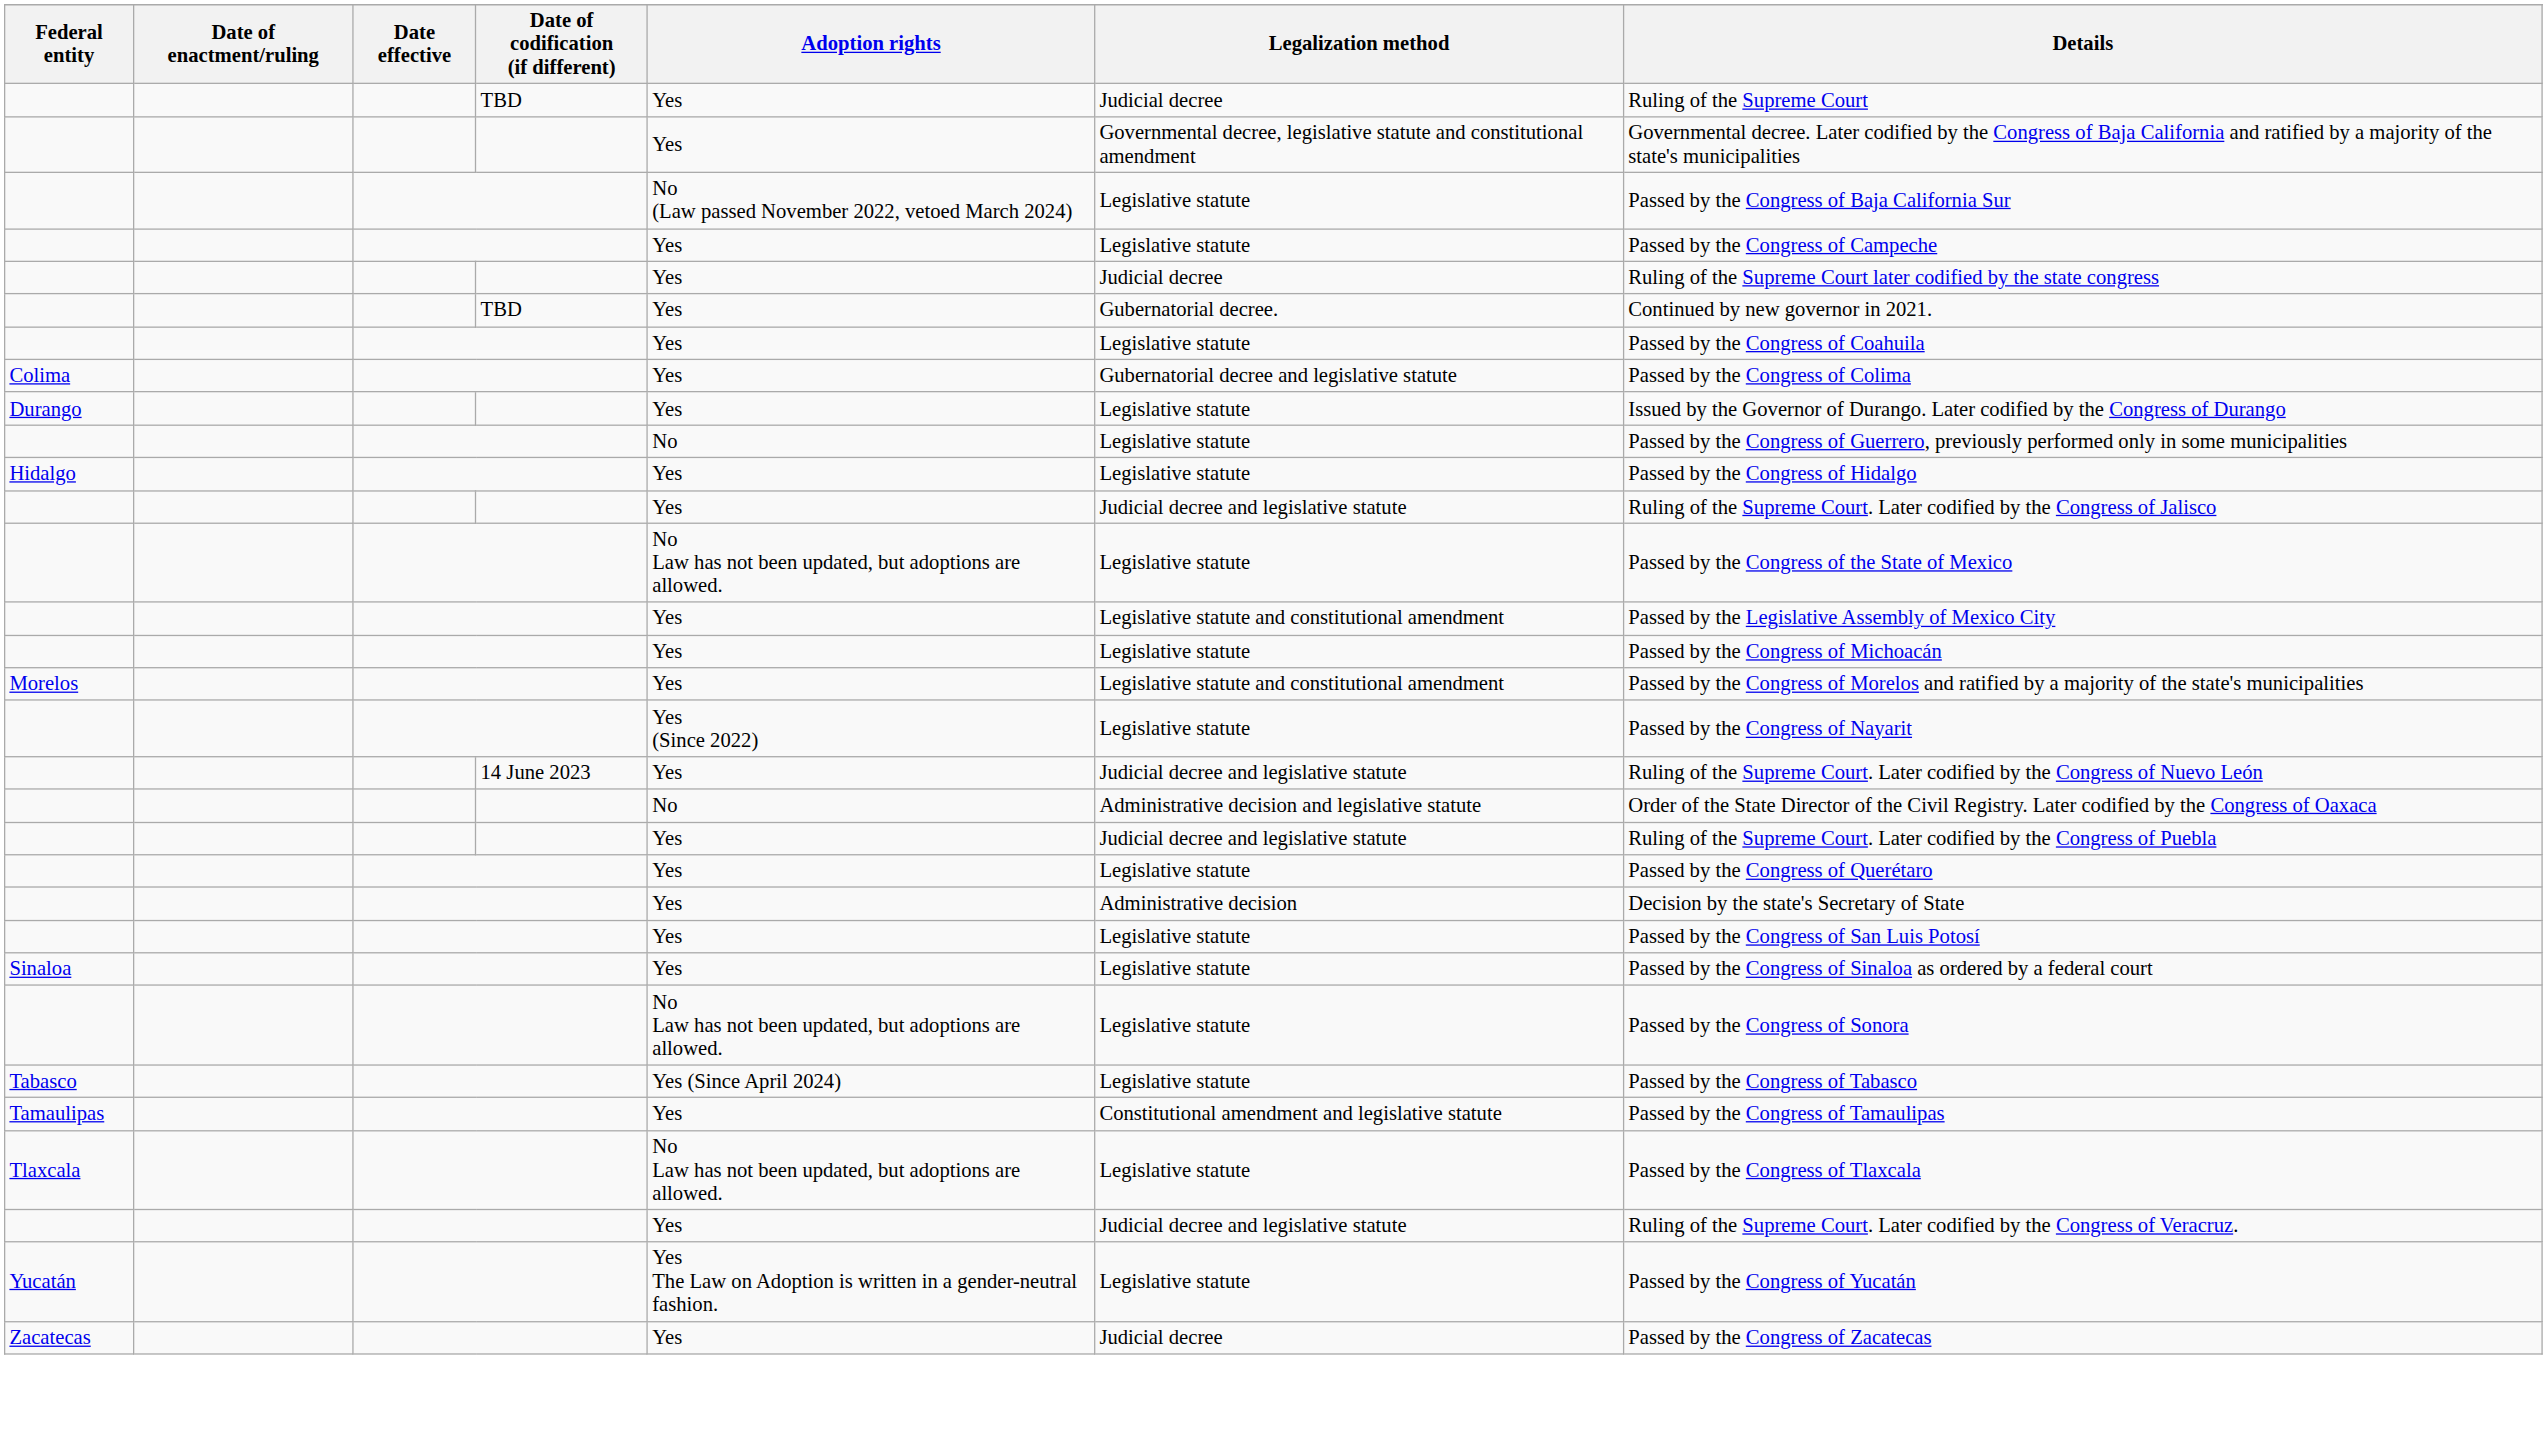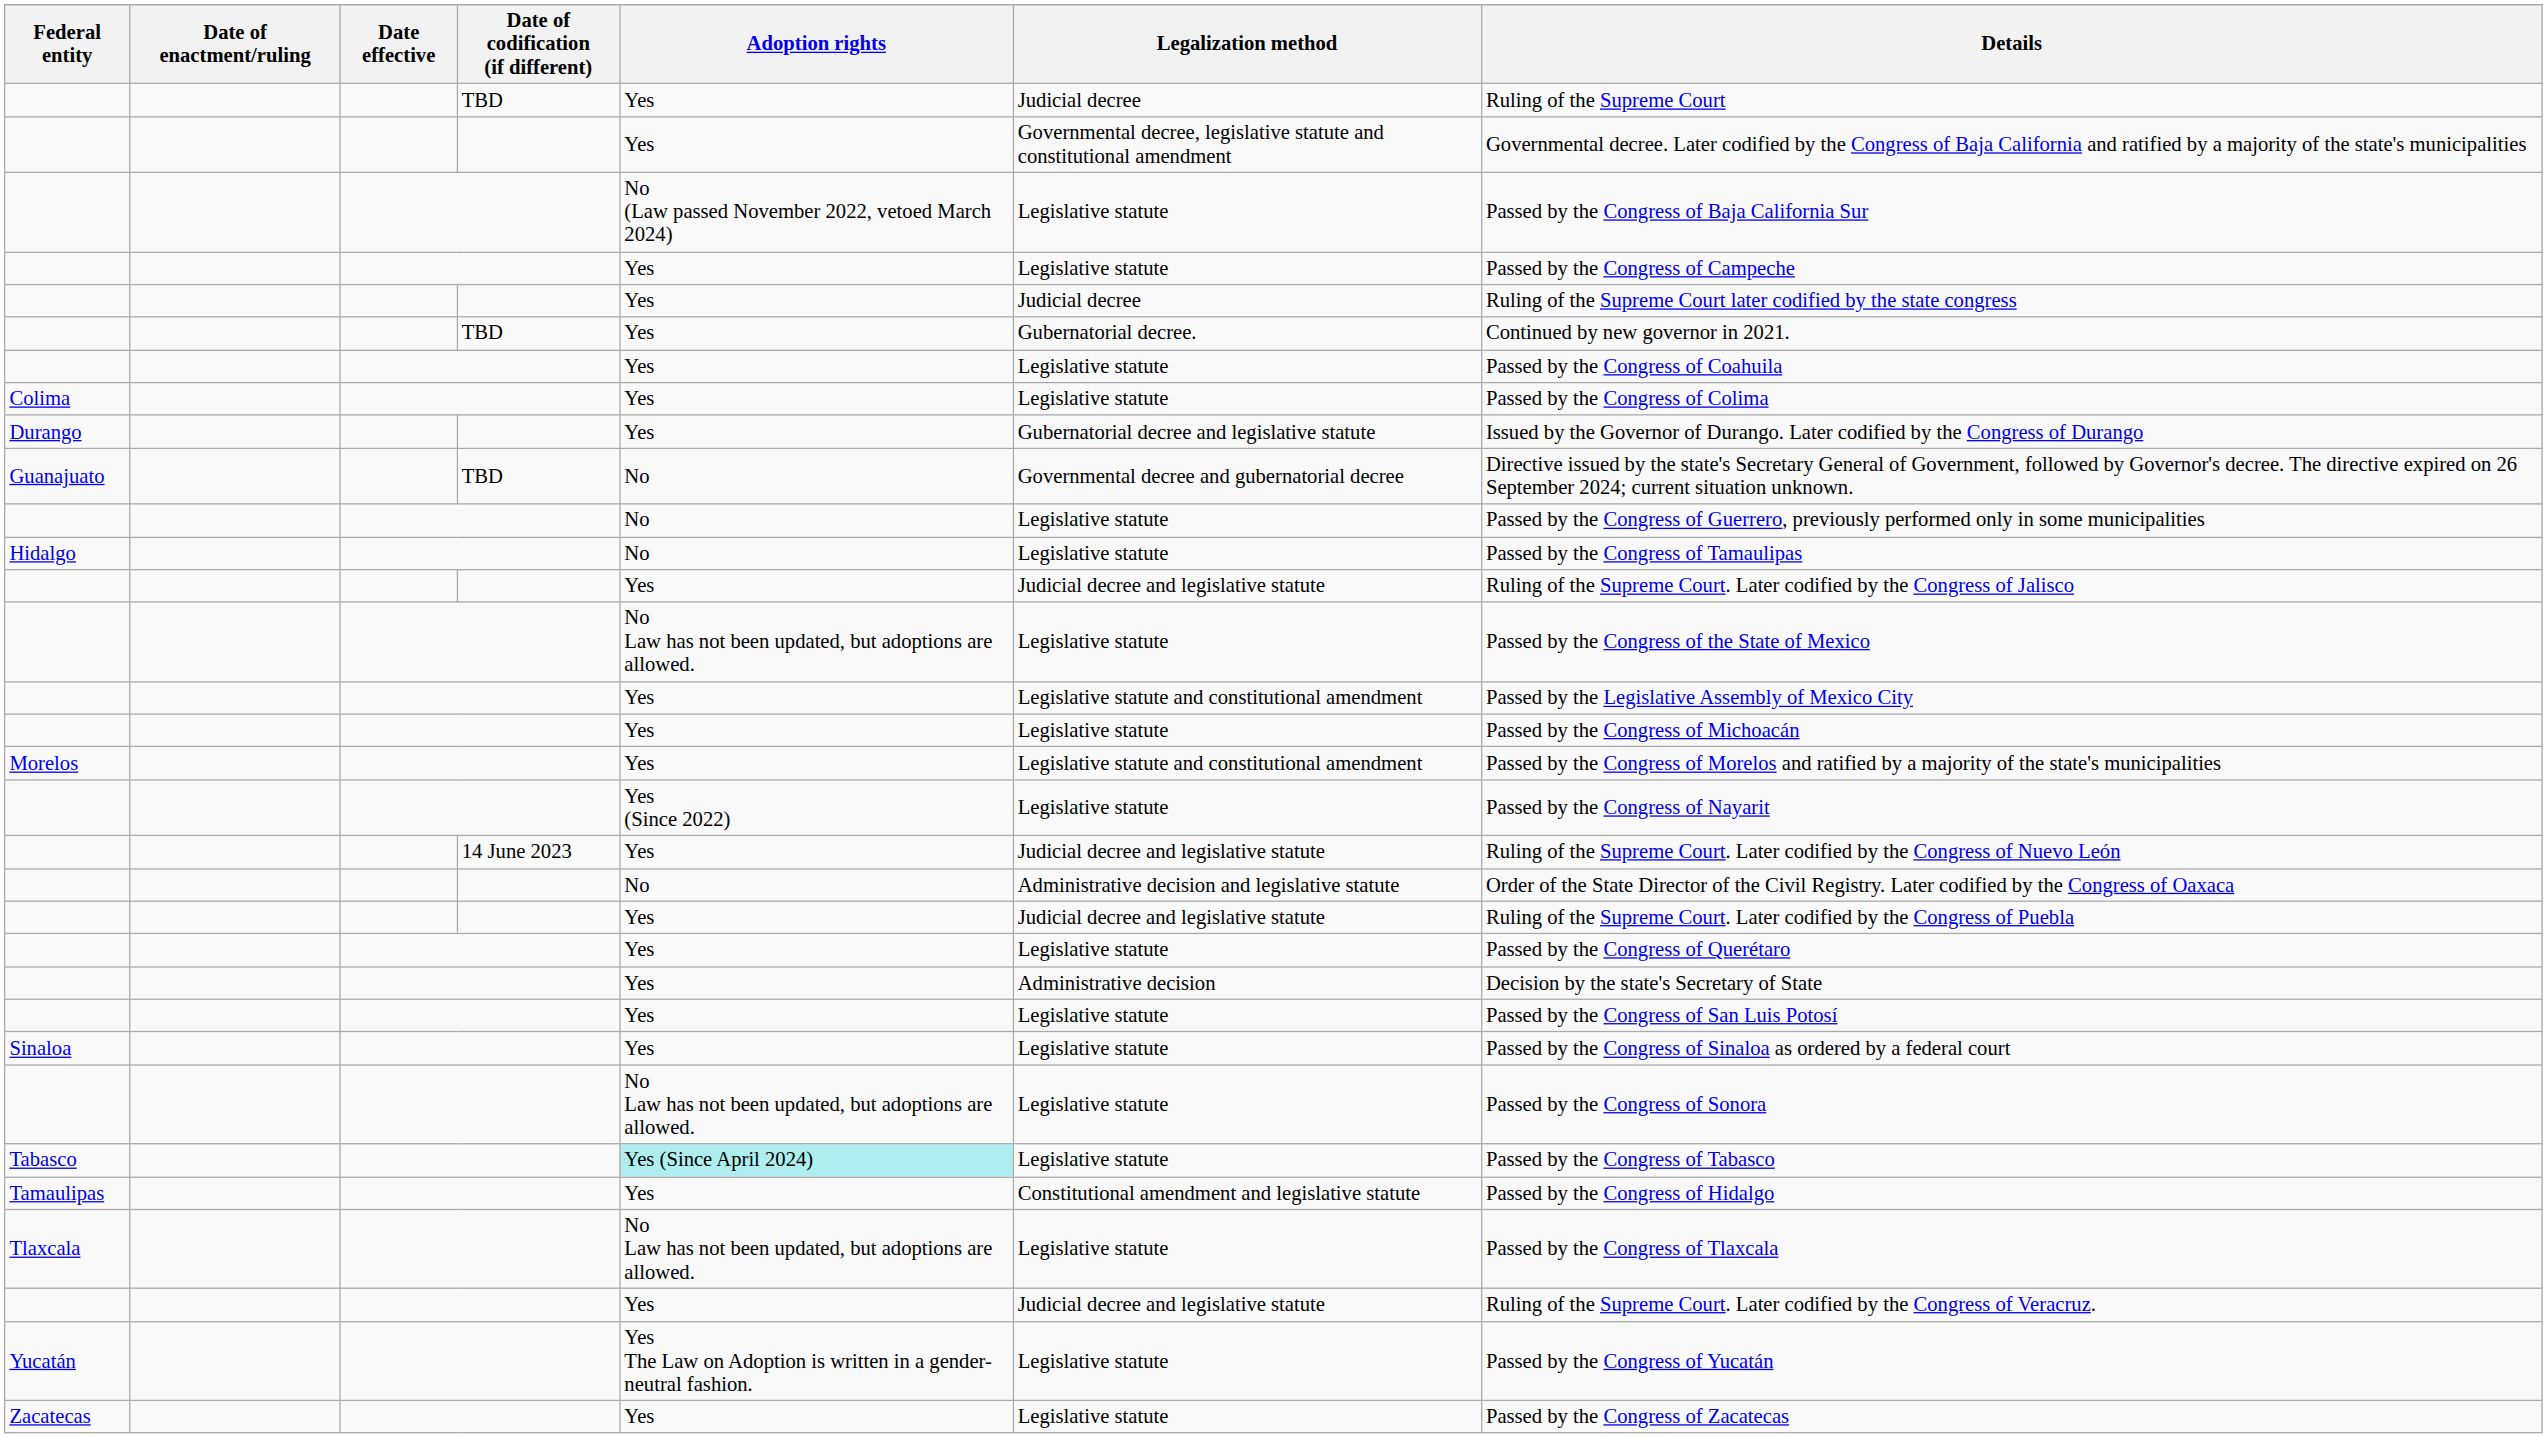Colima | Legalization method: Gubernatorial decree and legislative statute -> Legislative statute
Durango | Legalization method: Legislative statute -> Gubernatorial decree and legislative statute
+ row: Guanajuato | TBD | No | Governmental decree and gubernatorial decree | Directive issued by the state's Secretary General of Government, followed by Governor's decree. The directive expired on 26 September 2024; current situation unknown.
Hidalgo | Adoption rights: Yes -> No
Hidalgo | Details: Passed by the Congress of Hidalgo -> Passed by the Congress of Tamaulipas
Tabasco | Adoption rights: no background -> paleturquoise background
Tamaulipas | Details: Passed by the Congress of Tamaulipas -> Passed by the Congress of Hidalgo
Zacatecas | Legalization method: Judicial decree -> Legislative statute
